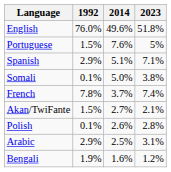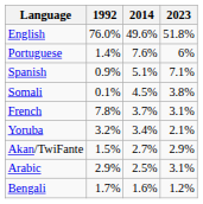Portuguese | 1992: 1.5% -> 1.4%
Portuguese | 2023: 5% -> 6%
Spanish | 1992: 2.9% -> 0.9%
Somali | 2014: 5.0% -> 4.5%
French | 2023: 7.4% -> 3.1%
+ row: Yoruba | 3.2% | 3.4% | 2.1%
Akan/TwiFante | 2023: 2.1% -> 2.9%
- row: Polish | 0.1% | 2.6% | 2.8%
Bengali | 1992: 1.9% -> 1.7%
